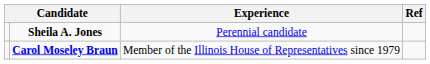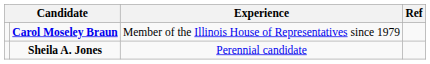rows swapped: Sheila A. Jones <-> Carol Moseley Braun
